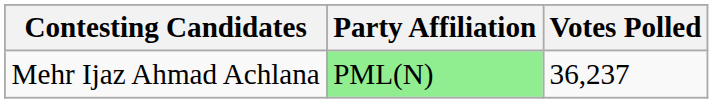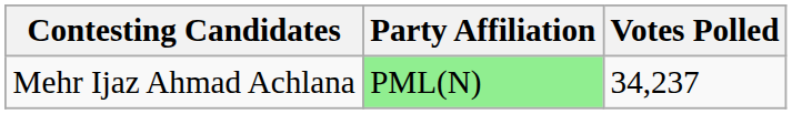Mehr Ijaz Ahmad Achlana | Votes Polled: 36,237 -> 34,237
